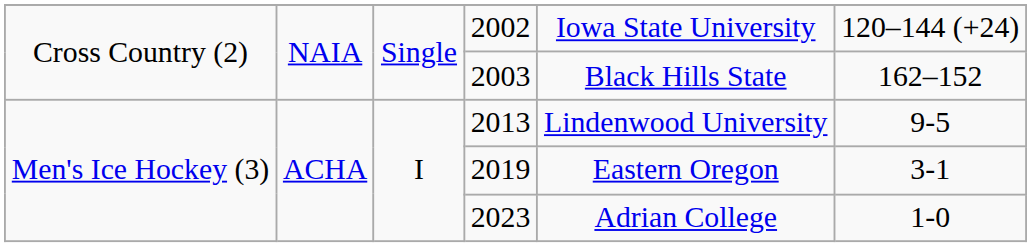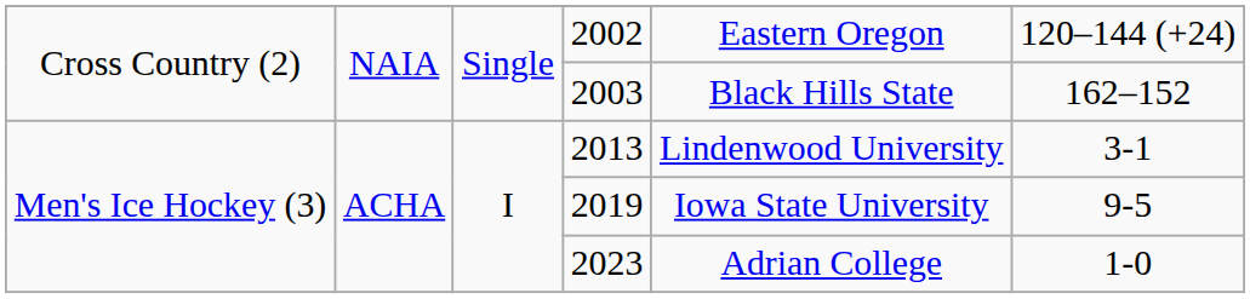2002 | column 5: Iowa State University -> Eastern Oregon
2013 | column 6: 9-5 -> 3-1
2019 | column 5: Eastern Oregon -> Iowa State University
2019 | column 6: 3-1 -> 9-5
